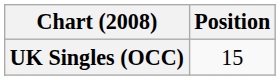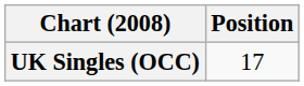UK Singles (OCC) | Position: 15 -> 17
